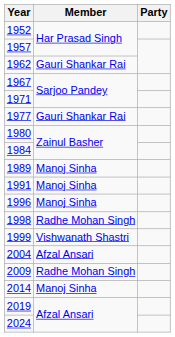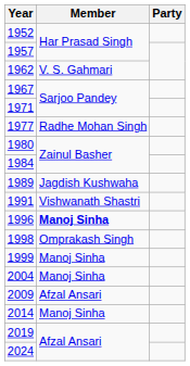1962 | Member: Gauri Shankar Rai -> V. S. Gahmari
1977 | Member: Gauri Shankar Rai -> Radhe Mohan Singh
1989 | Member: Manoj Sinha -> Jagdish Kushwaha
1991 | Member: Manoj Sinha -> Vishwanath Shastri
1996 | Member: normal -> bold
1998 | Member: Radhe Mohan Singh -> Omprakash Singh
1999 | Member: Vishwanath Shastri -> Manoj Sinha
2004 | Member: Afzal Ansari -> Manoj Sinha
2009 | Member: Radhe Mohan Singh -> Afzal Ansari
